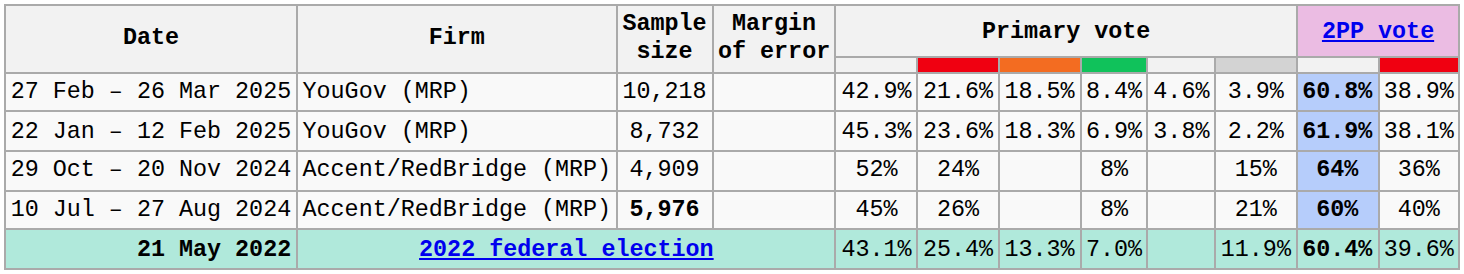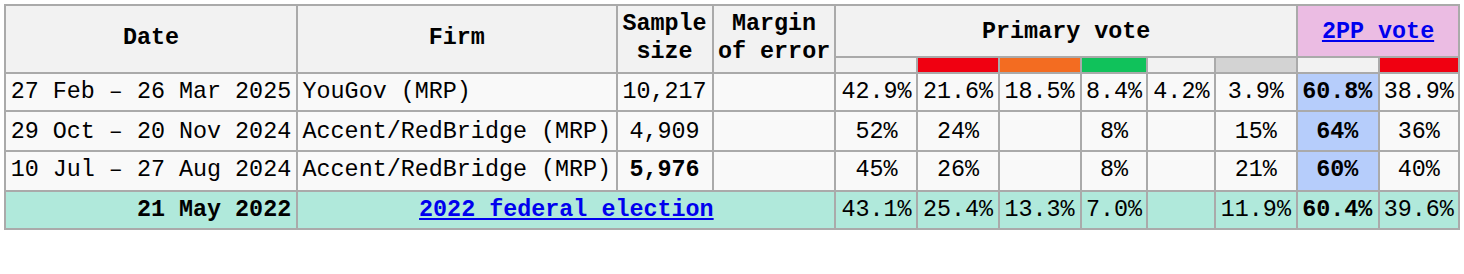27 Feb – 26 Mar 2025 | Sample size: 10,218 -> 10,217
27 Feb – 26 Mar 2025 | column 9: 4.6% -> 4.2%
- row: 22 Jan – 12 Feb 2025 | YouGov (MRP) | 8,732 | 45.3% | 23.6% | 18.3% | 6.9% | 3.8% | 2.2% | 61.9% | 38.1%
